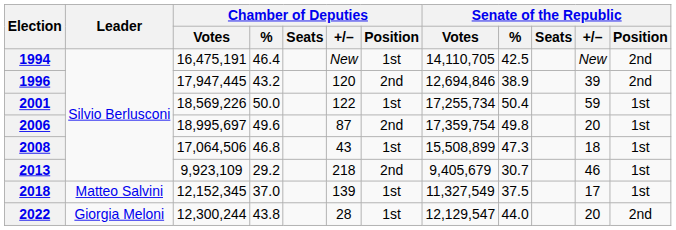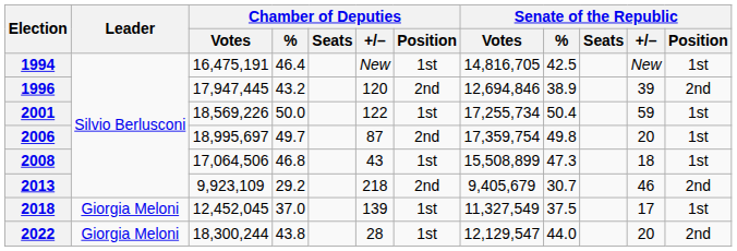1994 | Senate of the Republic / Votes: 14,110,705 -> 14,816,705
1994 | Senate of the Republic / Position: 2nd -> 1st
2006 | Chamber of Deputies / %: 49.6 -> 49.7
2013 | Senate of the Republic / Position: 1st -> 2nd
2018 | Leader: Matteo Salvini -> Giorgia Meloni
2018 | Chamber of Deputies / Votes: 12,152,345 -> 12,452,045
2022 | Chamber of Deputies / Votes: 12,300,244 -> 18,300,244
